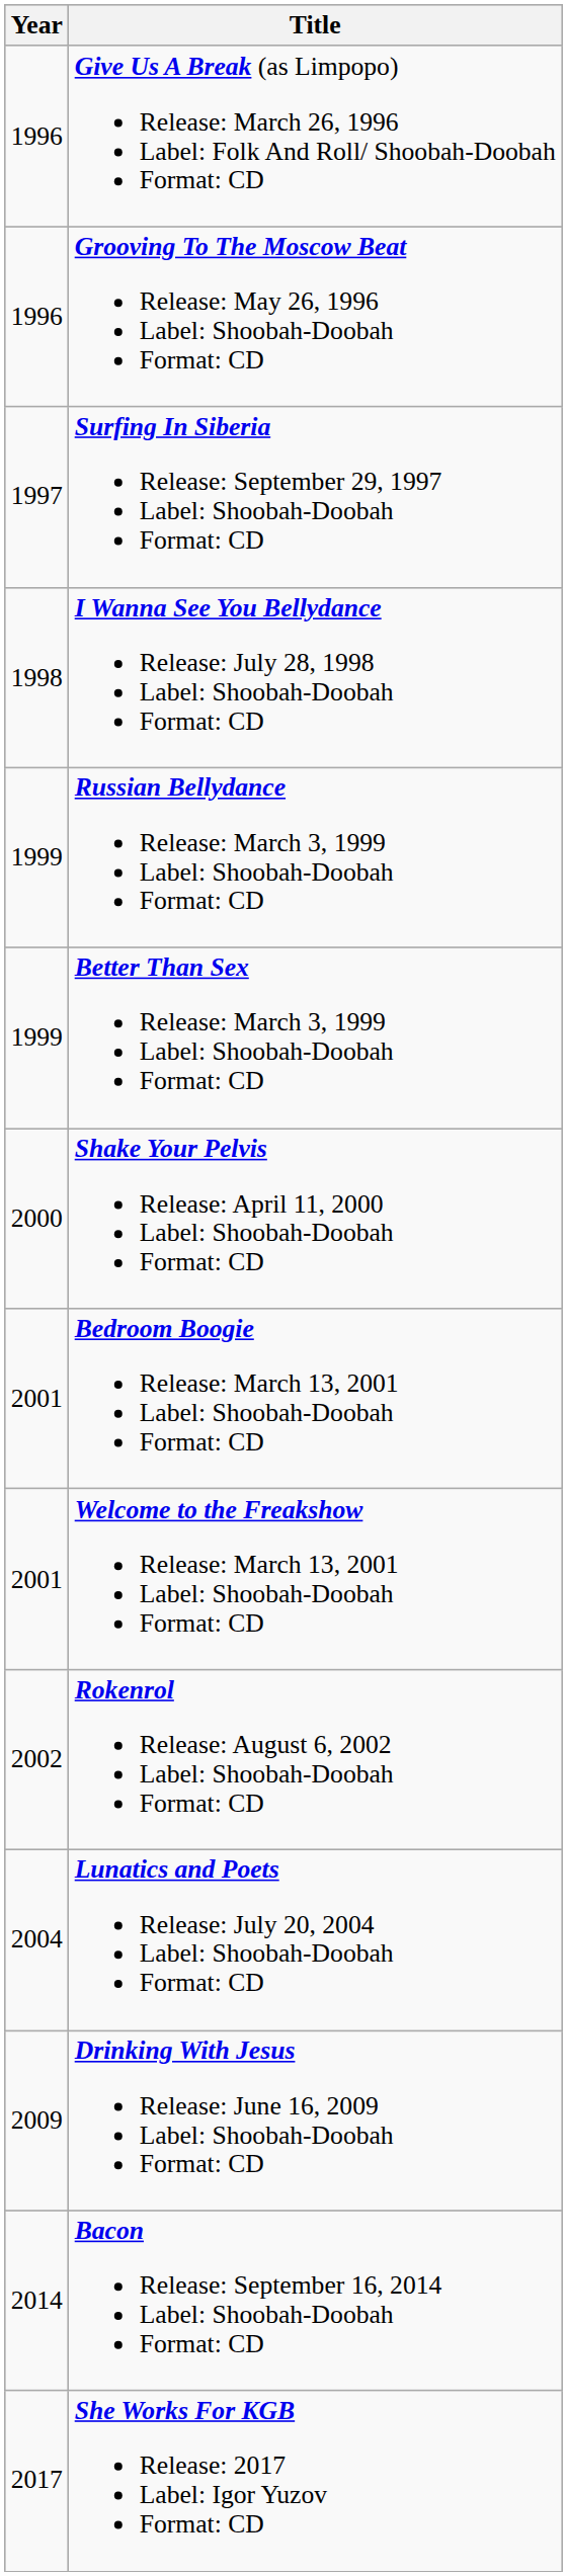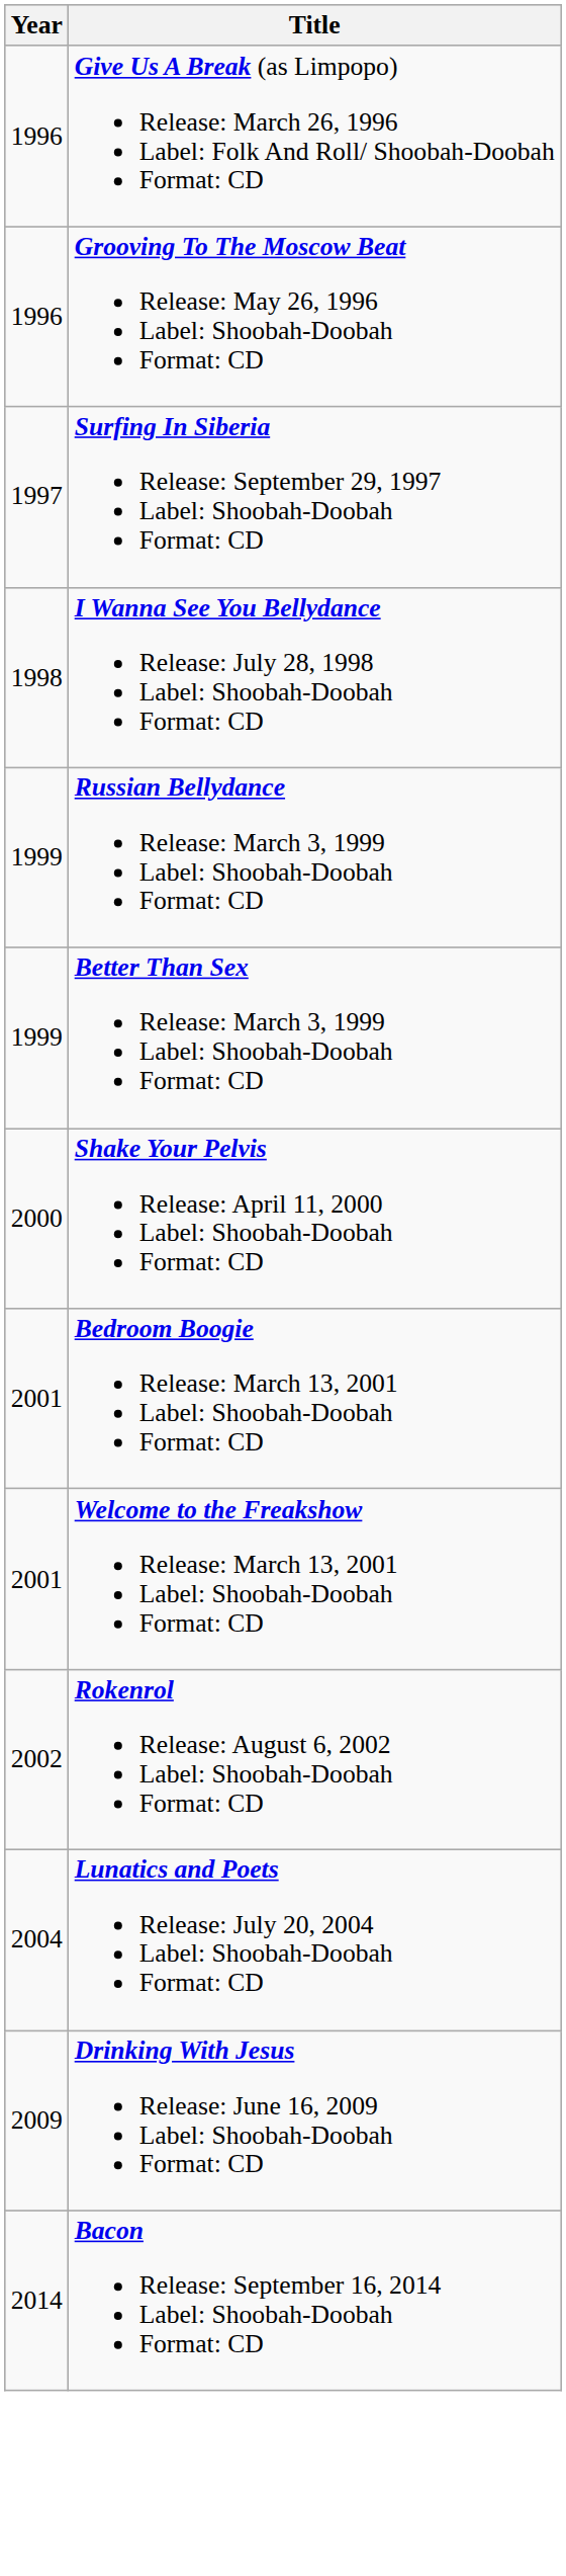- row: 2017 | She Works For KGB Release: 2017 Label: Igor Yuzov Format: CD
